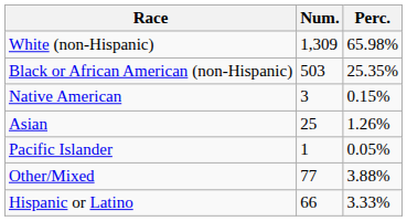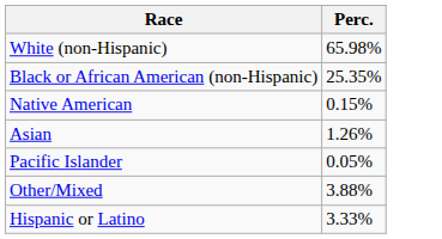- column: Num. | 1,309 | 503 | 3 | 25 | 1 | 77 | 66
